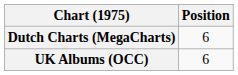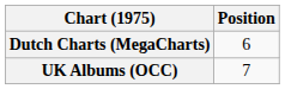UK Albums (OCC) | Position: 6 -> 7
